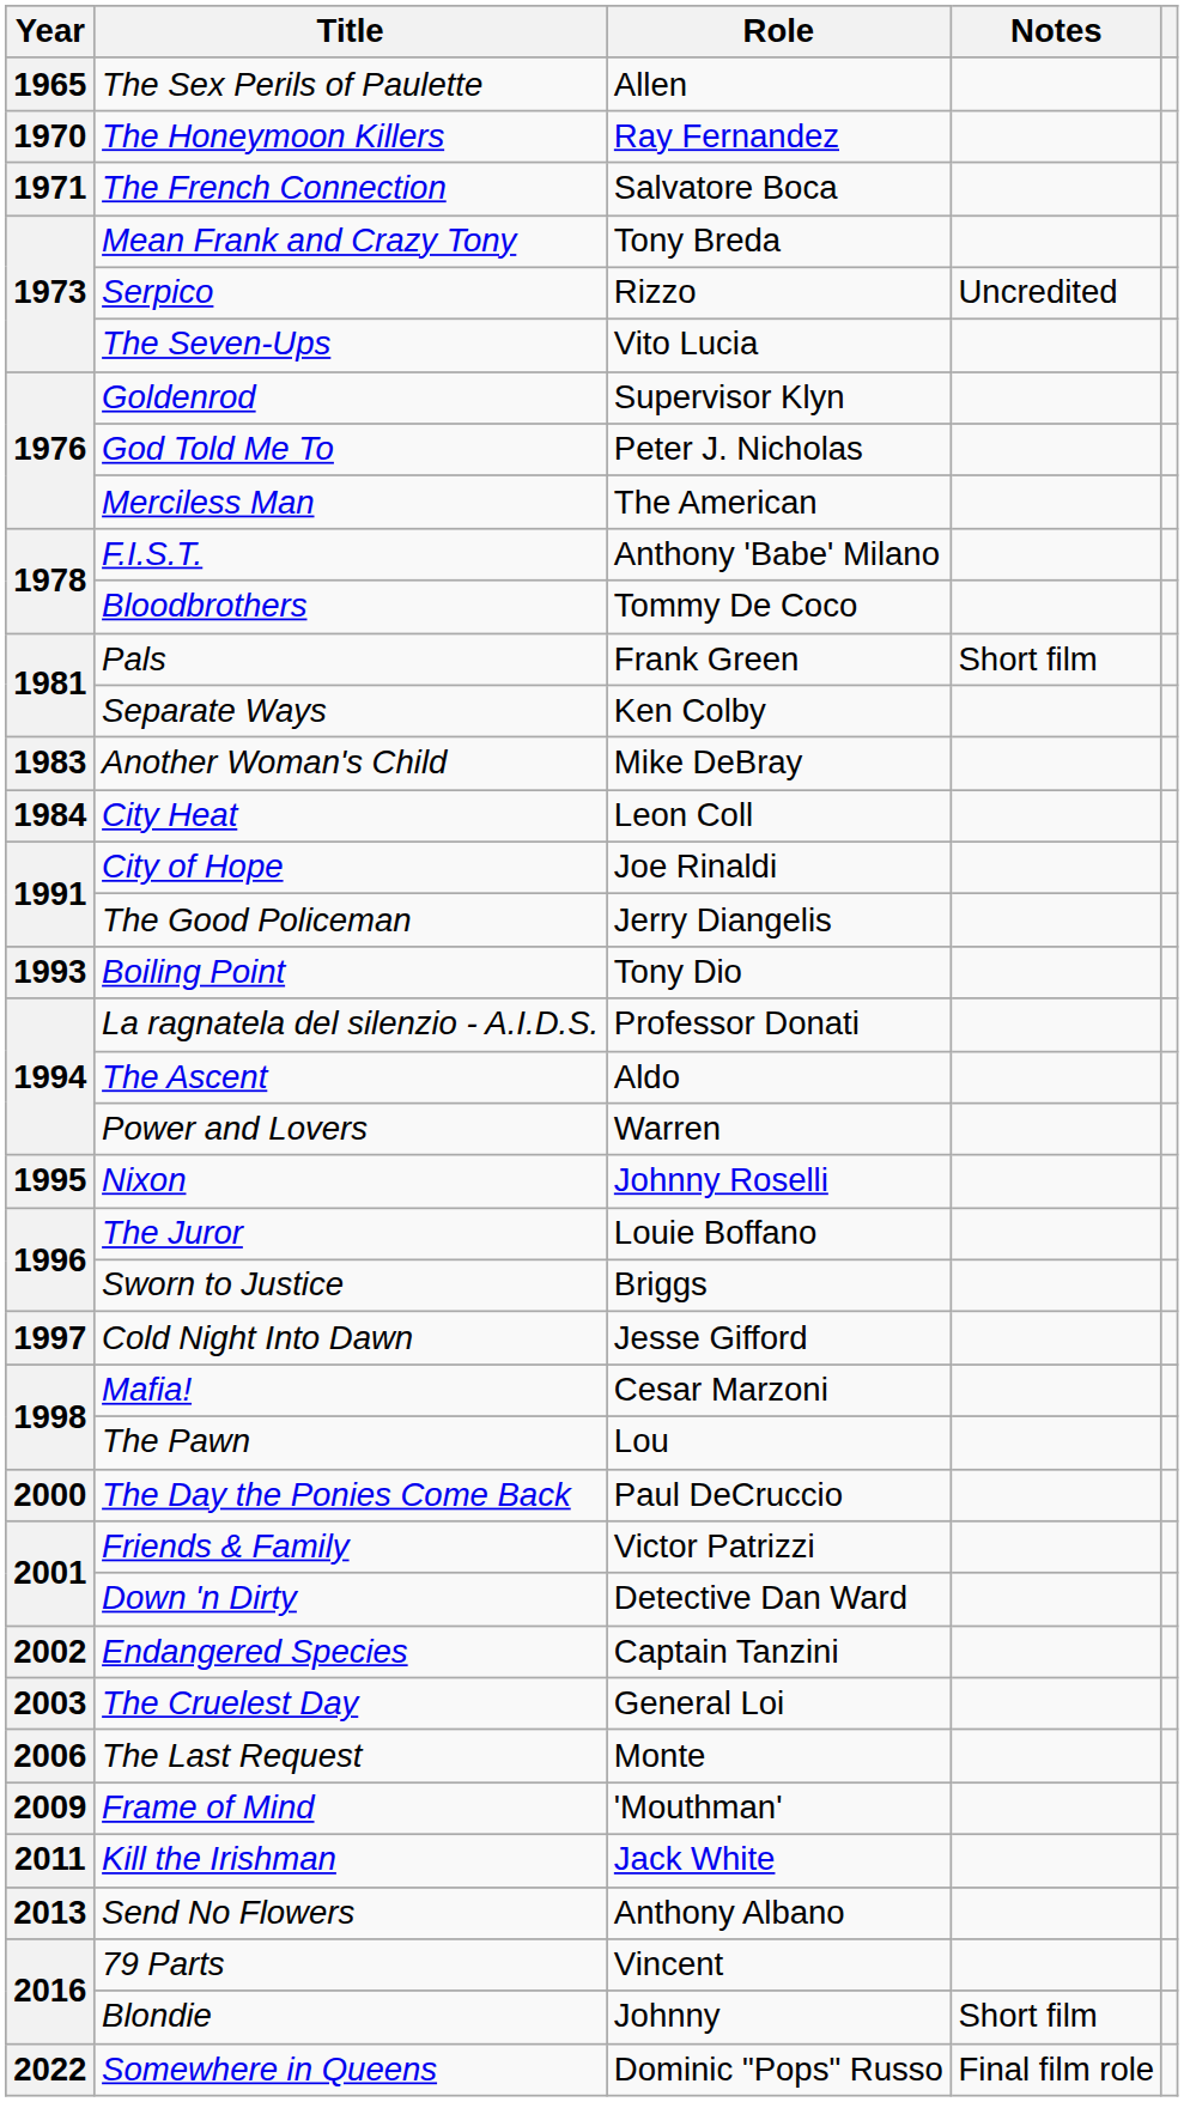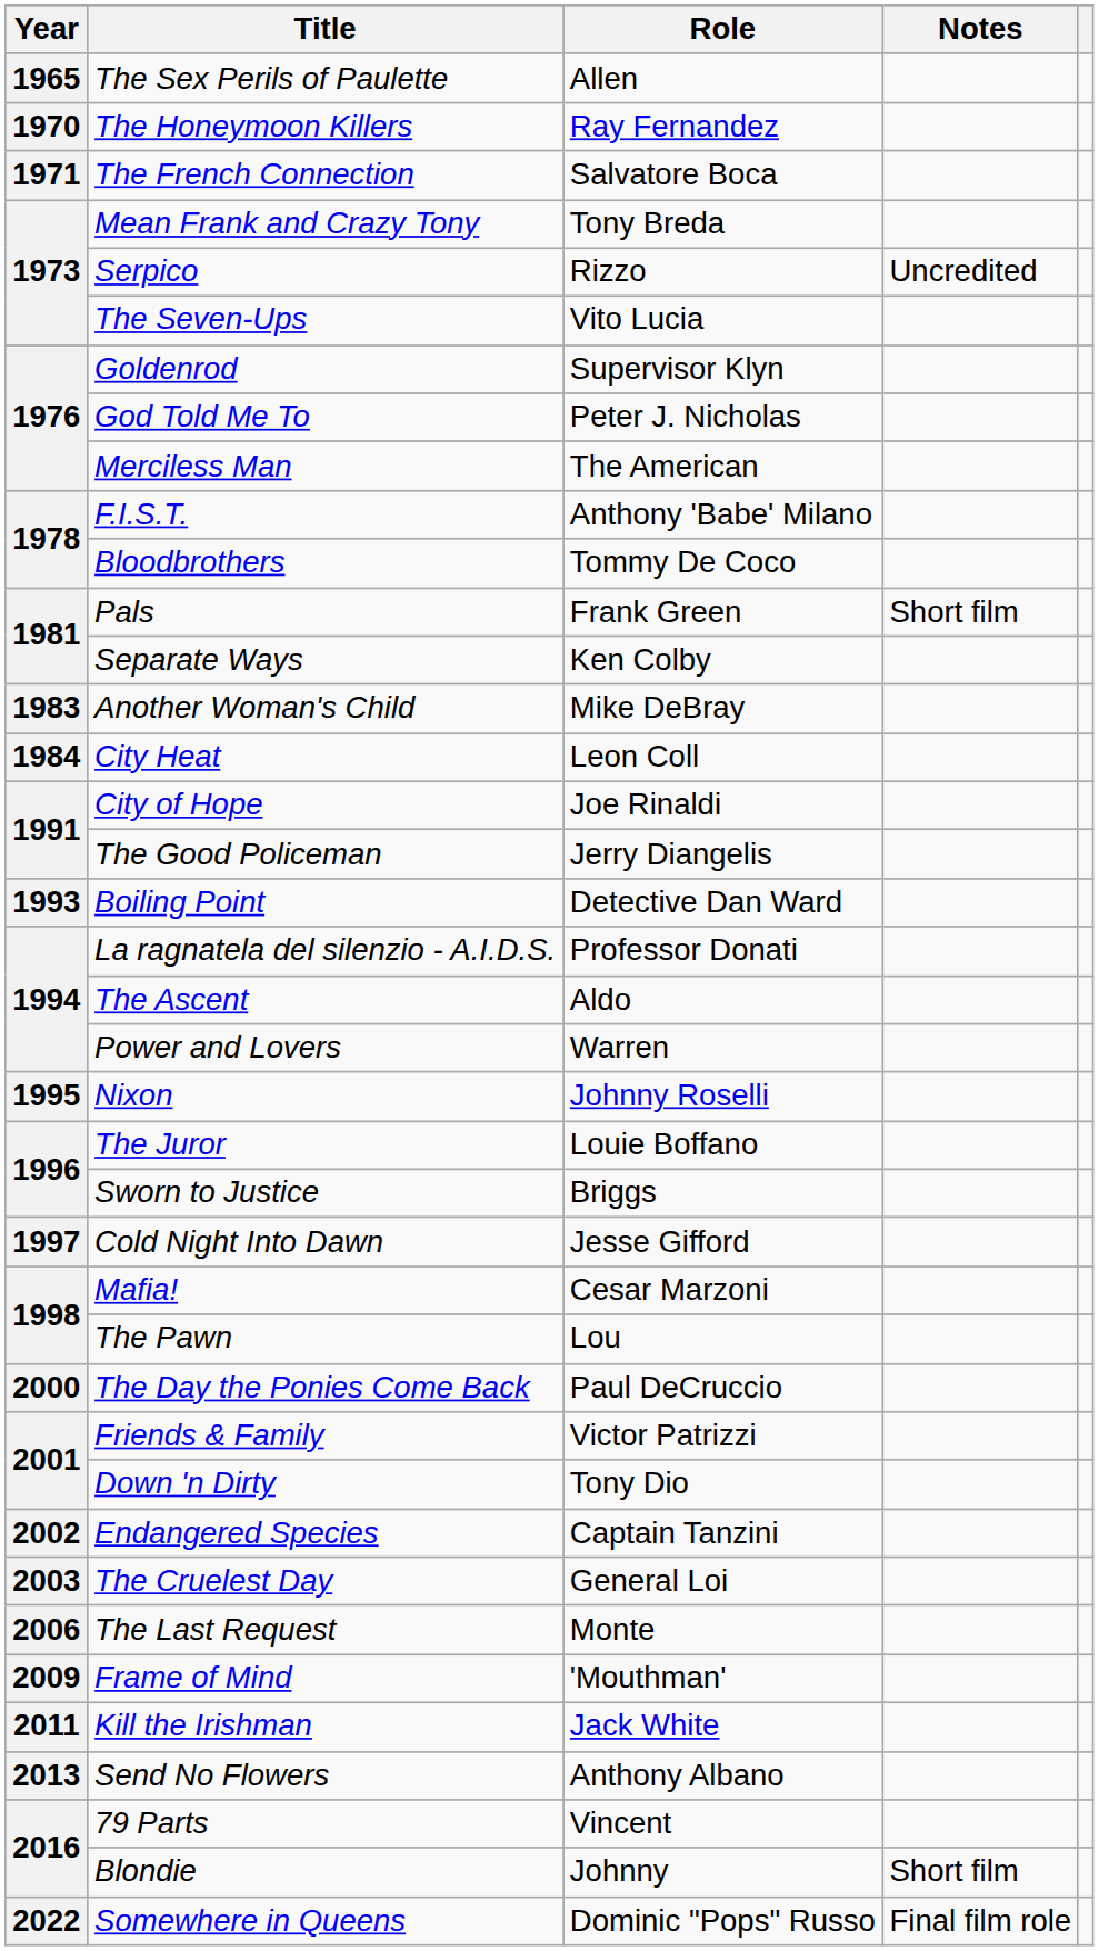Boiling Point | Role: Tony Dio -> Detective Dan Ward
Down 'n Dirty | Role: Detective Dan Ward -> Tony Dio
